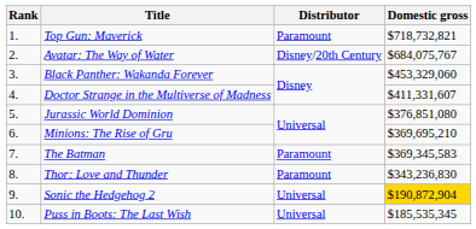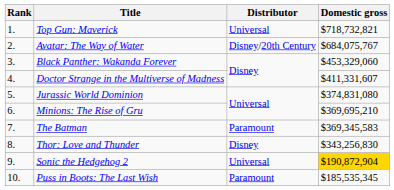Top Gun: Maverick | Distributor: Paramount -> Universal
Jurassic World Dominion | Domestic gross: $376,851,080 -> $374,831,080
Thor: Love and Thunder | Distributor: Paramount -> Disney
Thor: Love and Thunder | Domestic gross: $343,236,830 -> $343,256,830
Puss in Boots: The Last Wish | Distributor: Universal -> Paramount
